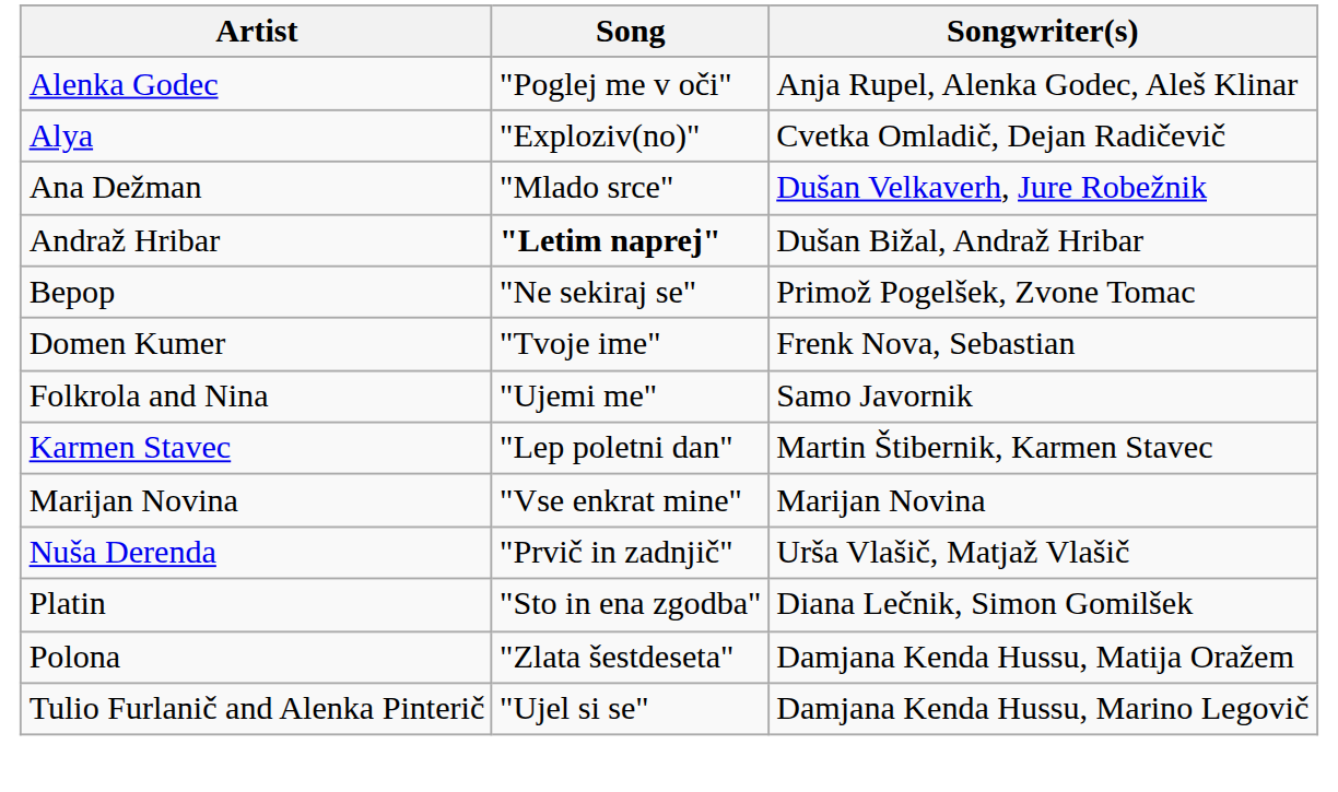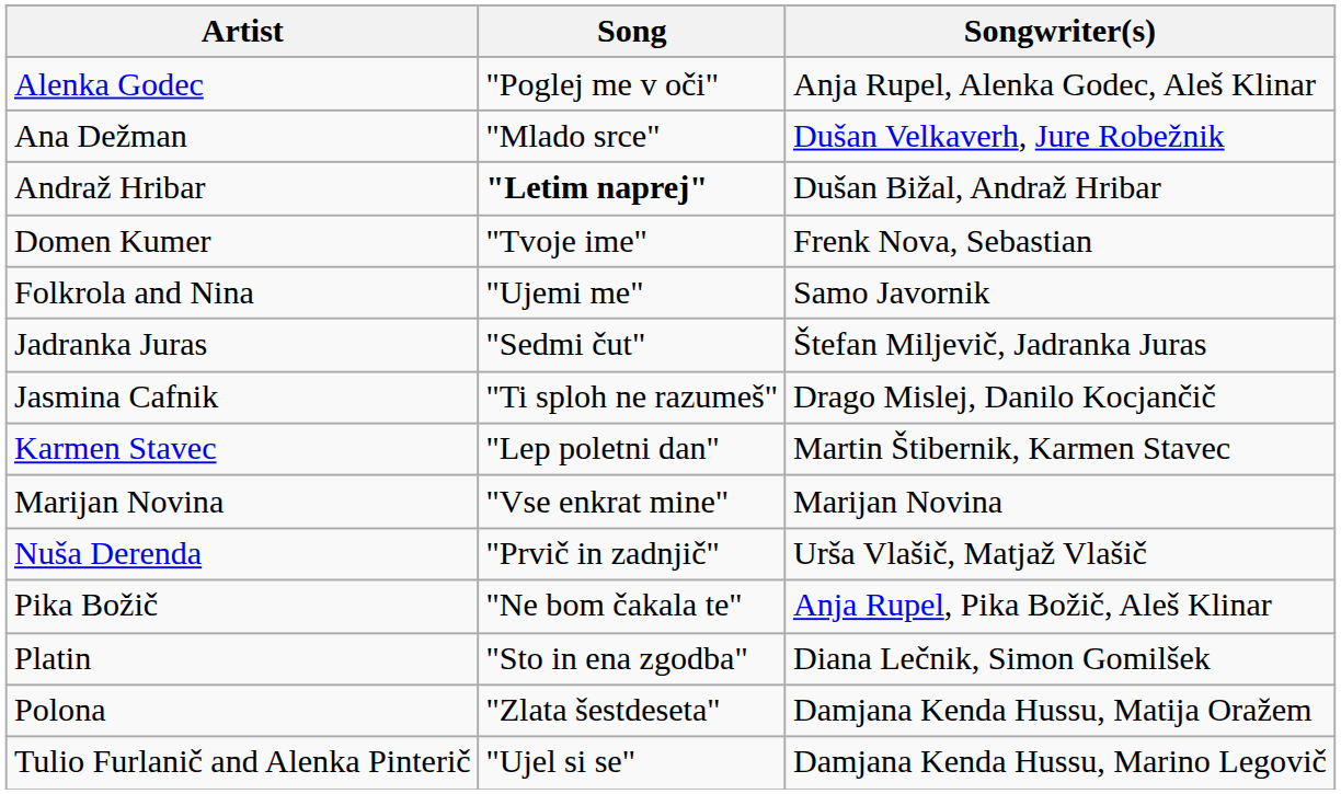- row: Alya | "Exploziv(no)" | Cvetka Omladič, Dejan Radičevič
- row: Bepop | "Ne sekiraj se" | Primož Pogelšek, Zvone Tomac
+ row: Jadranka Juras | "Sedmi čut" | Štefan Miljevič, Jadranka Juras
+ row: Jasmina Cafnik | "Ti sploh ne razumeš" | Drago Mislej, Danilo Kocjančič
+ row: Pika Božič | "Ne bom čakala te" | Anja Rupel, Pika Božič, Aleš Klinar
